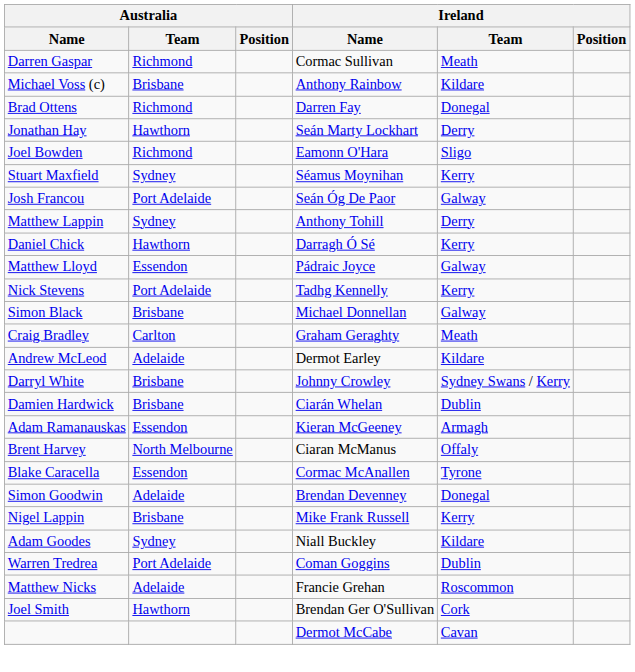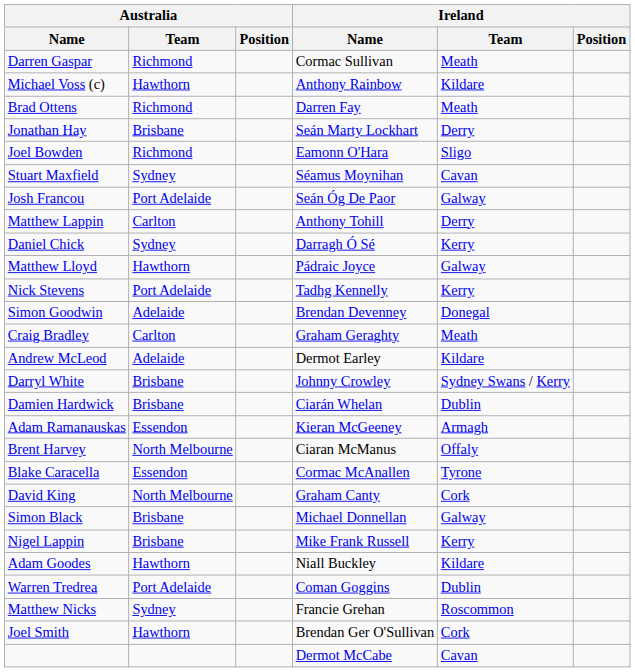Michael Voss (c) | Australia / Team: Brisbane -> Hawthorn
Brad Ottens | Ireland / Team: Donegal -> Meath
Jonathan Hay | Australia / Team: Hawthorn -> Brisbane
Stuart Maxfield | Ireland / Team: Kerry -> Cavan
Matthew Lappin | Australia / Team: Sydney -> Carlton
Daniel Chick | Australia / Team: Hawthorn -> Sydney
Matthew Lloyd | Australia / Team: Essendon -> Hawthorn
rows swapped: Simon Black <-> Simon Goodwin
+ row: David King | North Melbourne | Graham Canty | Cork
Adam Goodes | Australia / Team: Sydney -> Hawthorn
Matthew Nicks | Australia / Team: Adelaide -> Sydney
